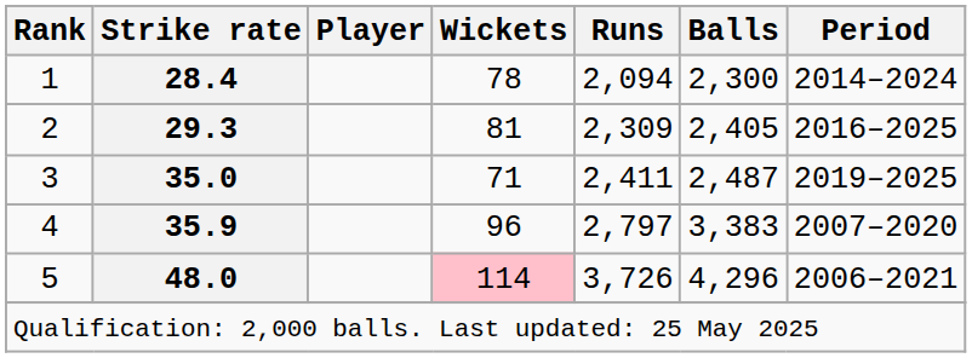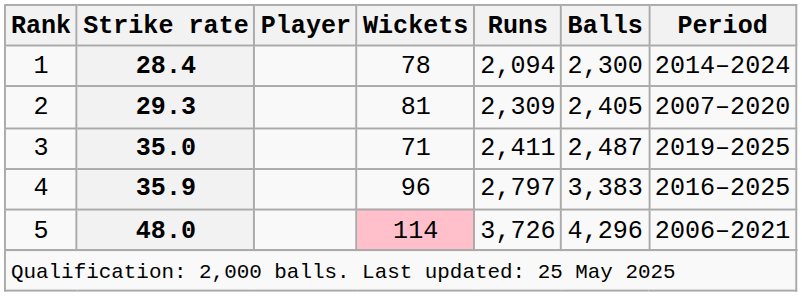2 | Period: 2016–2025 -> 2007–2020
4 | Period: 2007–2020 -> 2016–2025
